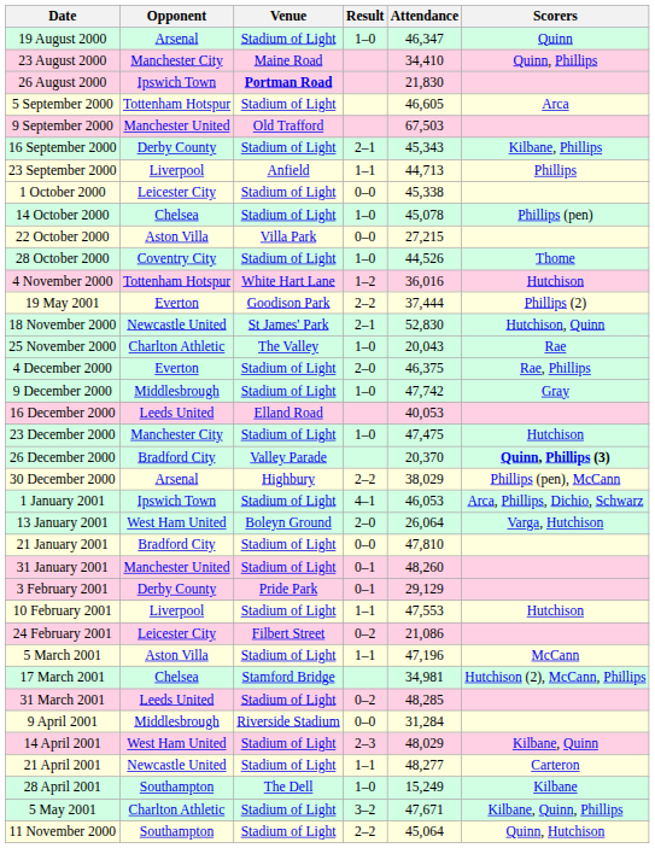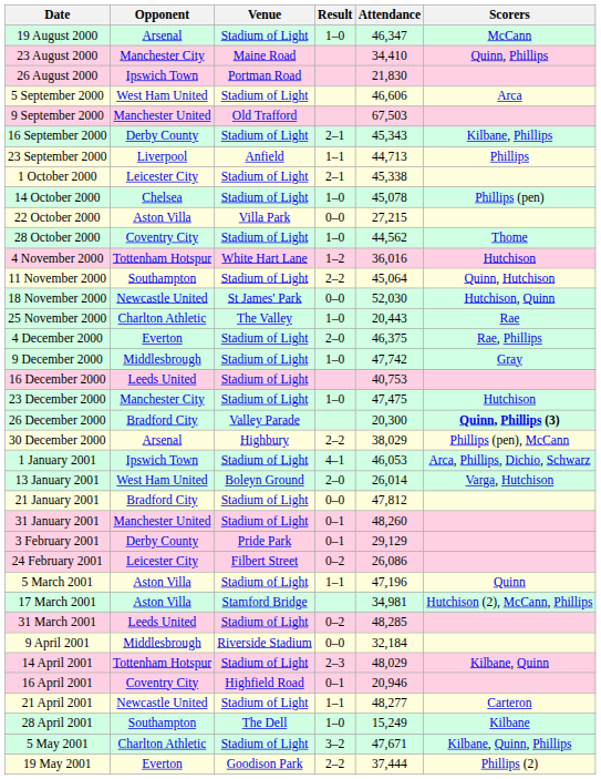19 August 2000 | Scorers: Quinn -> McCann
26 August 2000 | Venue: bold -> normal
5 September 2000 | Opponent: Tottenham Hotspur -> West Ham United
5 September 2000 | Attendance: 46,605 -> 46,606
1 October 2000 | Result: 0–0 -> 2–1
28 October 2000 | Attendance: 44,526 -> 44,562
rows swapped: 11 November 2000 <-> 19 May 2001
18 November 2000 | Result: 2–1 -> 0–0
18 November 2000 | Attendance: 52,830 -> 52,030
25 November 2000 | Attendance: 20,043 -> 20,443
16 December 2000 | Venue: Elland Road -> Stadium of Light
16 December 2000 | Attendance: 40,053 -> 40,753
26 December 2000 | Attendance: 20,370 -> 20,300
13 January 2001 | Attendance: 26,064 -> 26,014
21 January 2001 | Attendance: 47,810 -> 47,812
- row: 10 February 2001 | Liverpool | Stadium of Light | 1–1 | 47,553 | Hutchison
24 February 2001 | Attendance: 21,086 -> 26,086
5 March 2001 | Scorers: McCann -> Quinn
17 March 2001 | Opponent: Chelsea -> Aston Villa
9 April 2001 | Attendance: 31,284 -> 32,184
14 April 2001 | Opponent: West Ham United -> Tottenham Hotspur
+ row: 16 April 2001 | Coventry City | Highfield Road | 0–1 | 20,946
